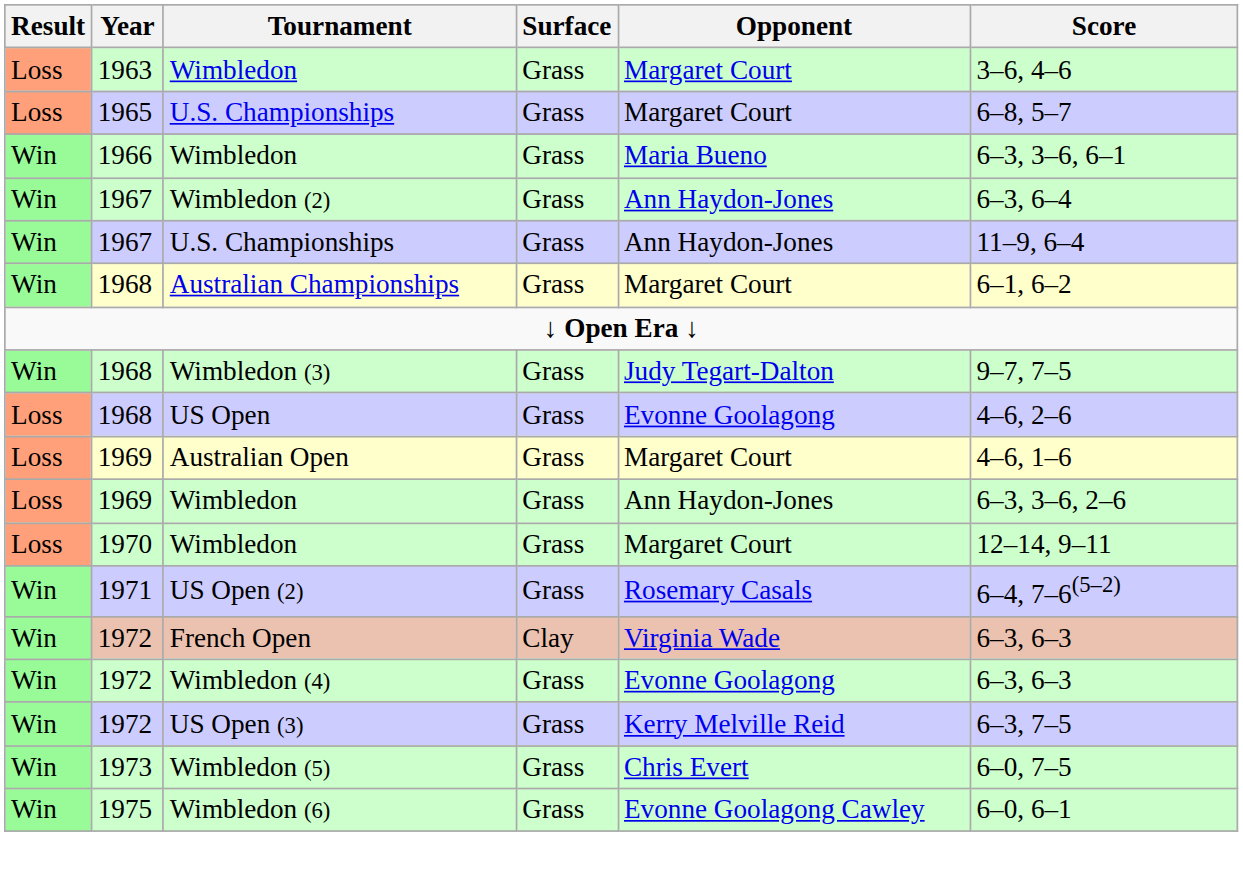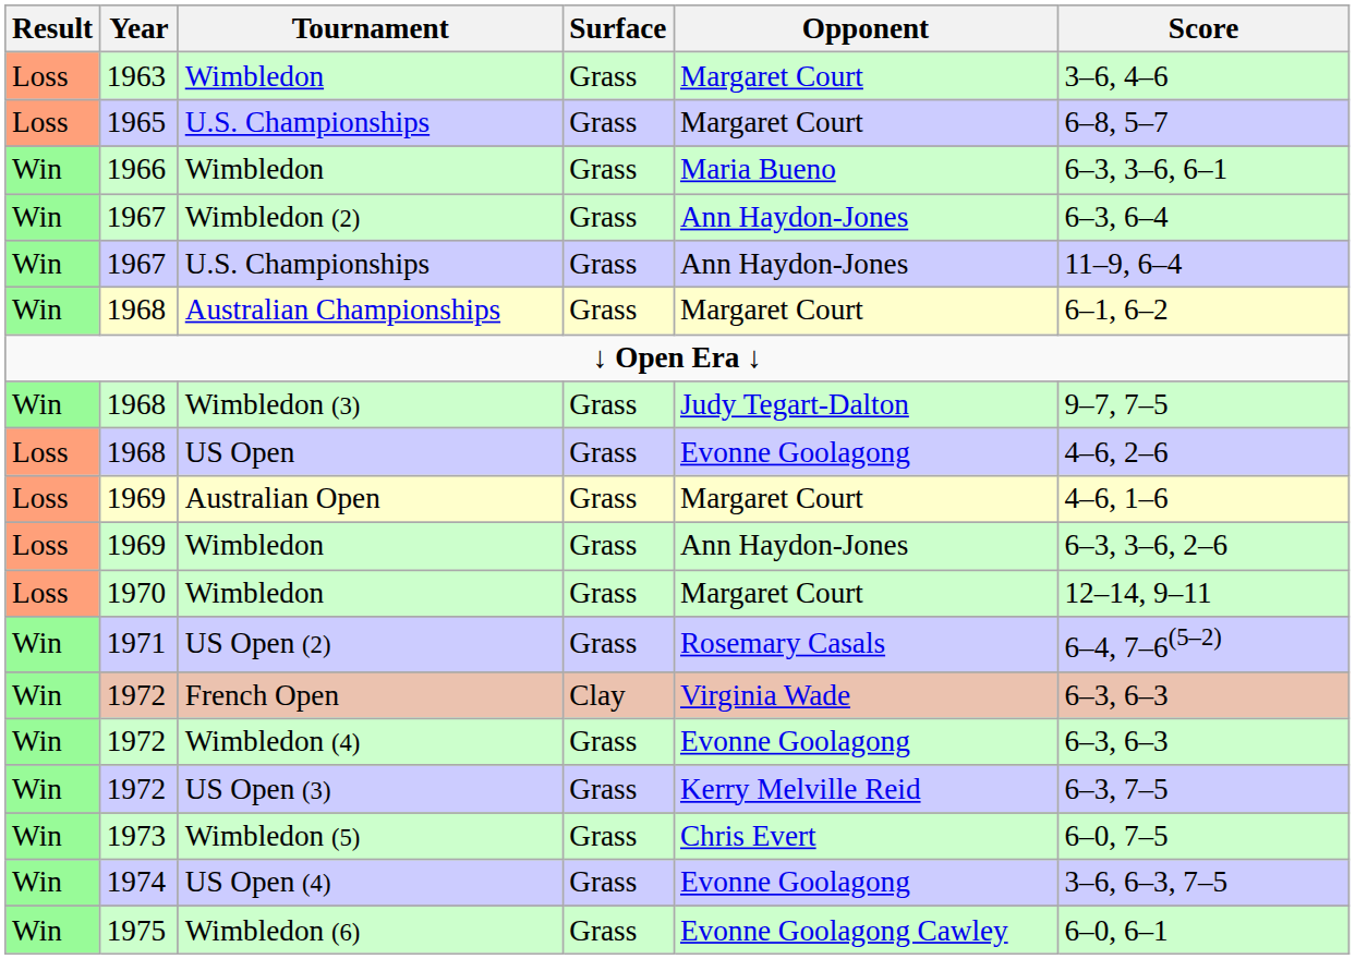+ row: Win | 1974 | US Open (4) | Grass | Evonne Goolagong | 3–6, 6–3, 7–5
